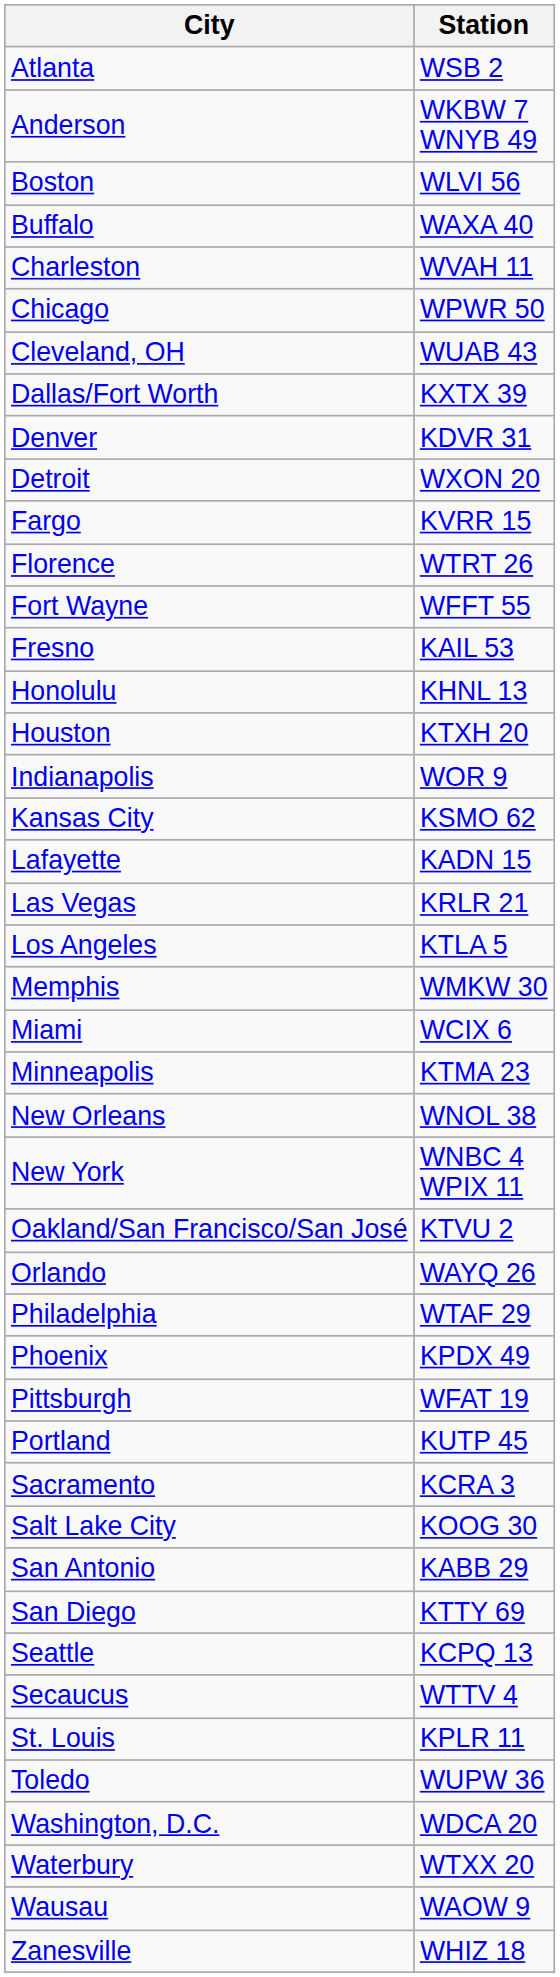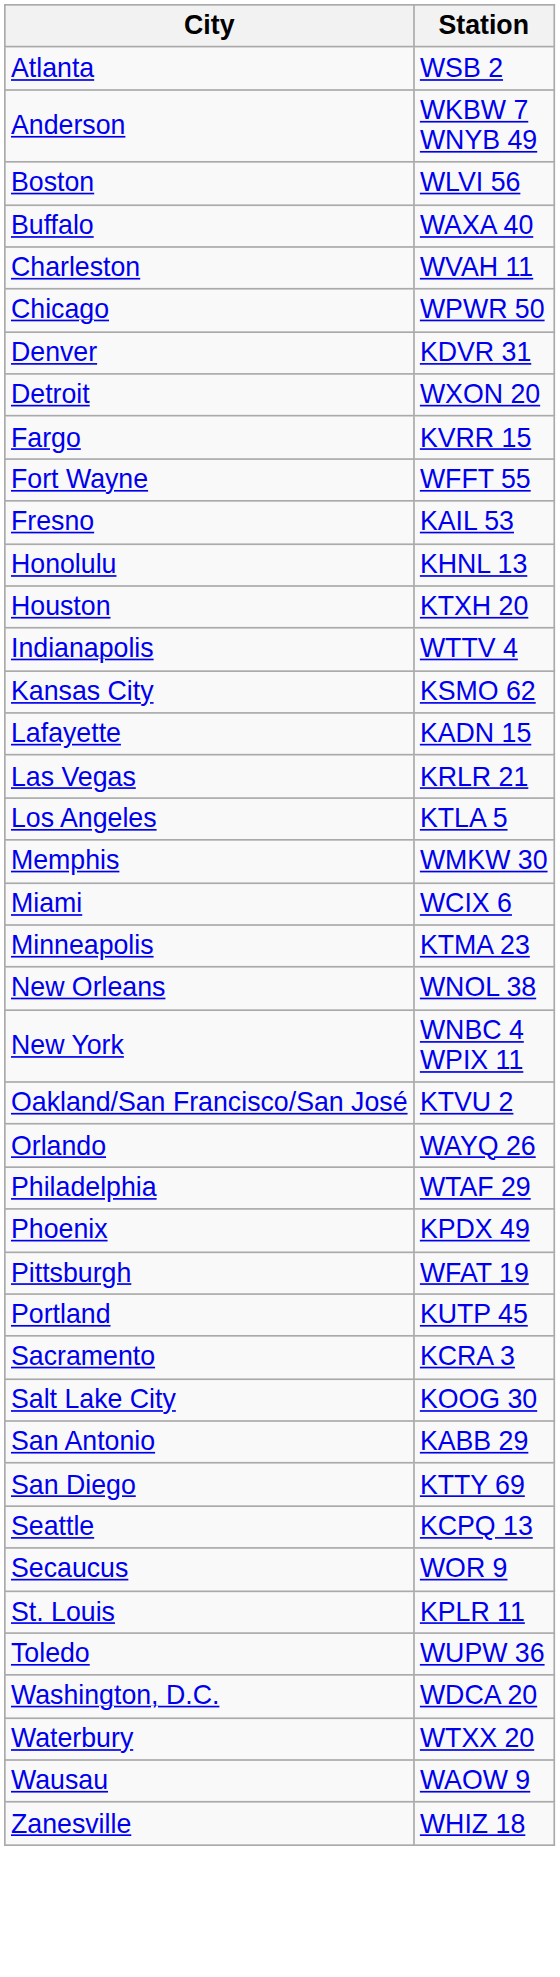- row: Cleveland, OH | WUAB 43
- row: Dallas/Fort Worth | KXTX 39
- row: Florence | WTRT 26
Indianapolis | Station: WOR 9 -> WTTV 4
Secaucus | Station: WTTV 4 -> WOR 9
